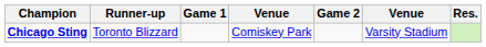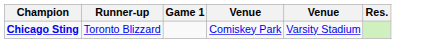- column: Game 2
